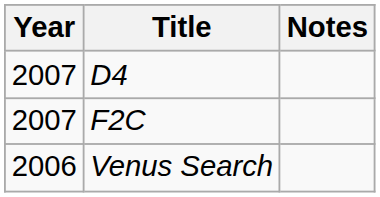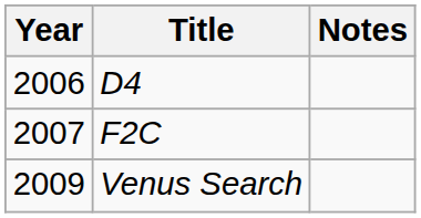D4 | Year: 2007 -> 2006
Venus Search | Year: 2006 -> 2009
